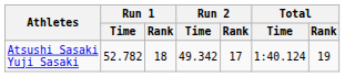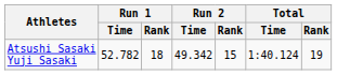Atsushi Sasaki Yuji Sasaki | Run 2 / Rank: 17 -> 15
